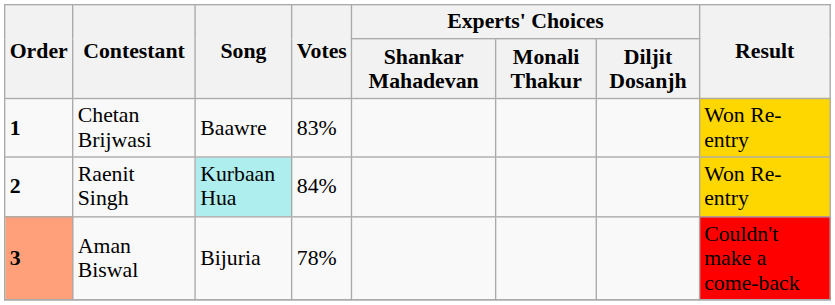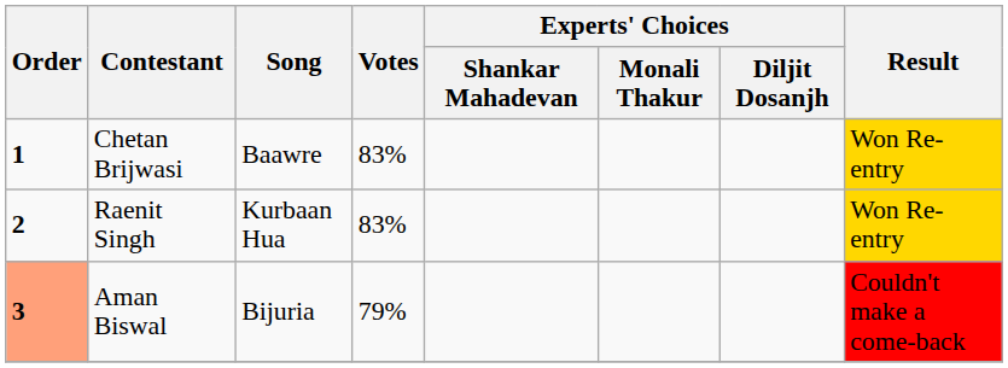Raenit Singh | Song: paleturquoise background -> no background
Raenit Singh | Votes: 84% -> 83%
Aman Biswal | Votes: 78% -> 79%
